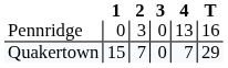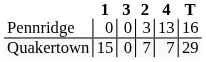columns swapped: 2 <-> 3
